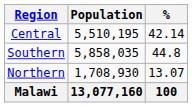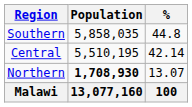rows swapped: Southern <-> Central
Northern | Population: normal -> bold
